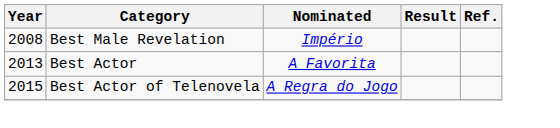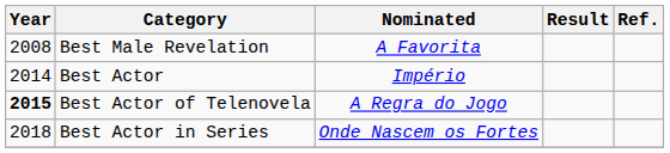Best Male Revelation | Nominated: Império -> A Favorita
Best Actor | Year: 2013 -> 2014
Best Actor | Nominated: A Favorita -> Império
Best Actor of Telenovela | Year: normal -> bold
+ row: 2018 | Best Actor in Series | Onde Nascem os Fortes
